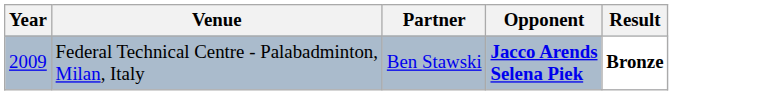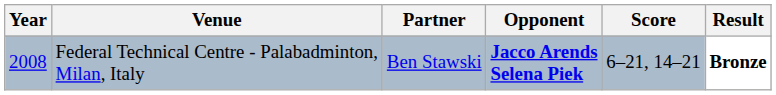+ column: Score | 6–21, 14–21
Federal Technical Centre - Palabadminton, Milan, Italy | Year: 2009 -> 2008
